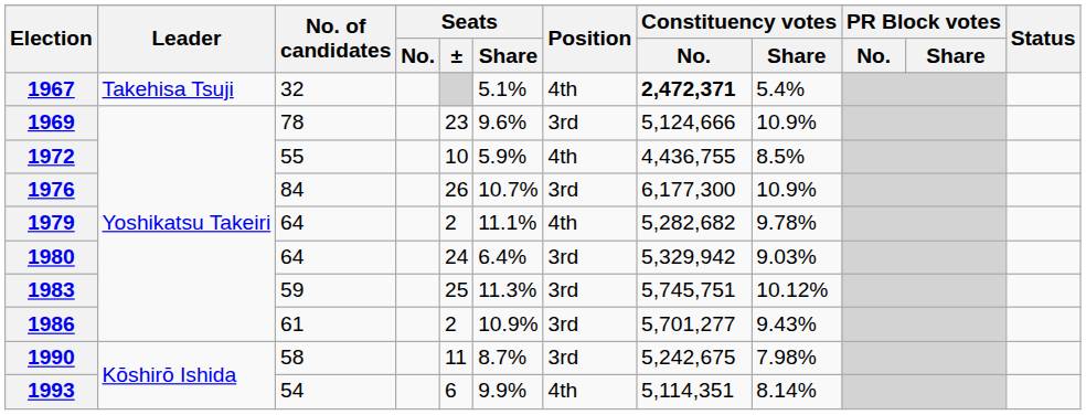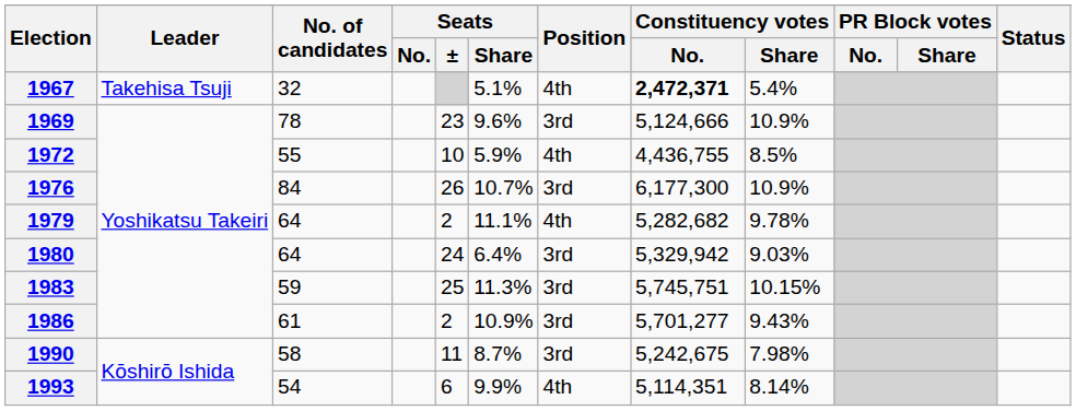1983 | Constituency votes / Share: 10.12% -> 10.15%
